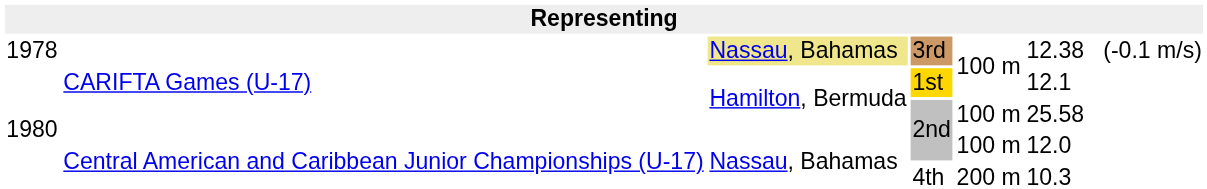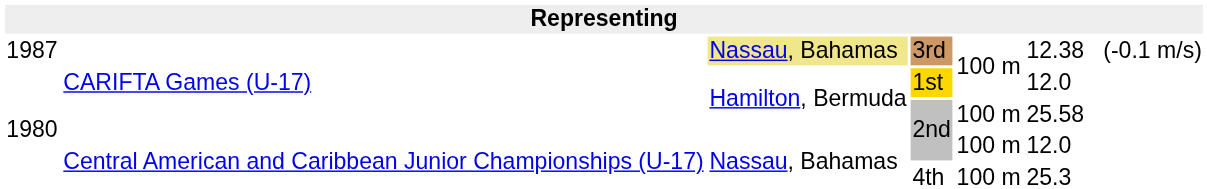3rd | column 1: 1978 -> 1987
1st | column 6: 12.1 -> 12.0
4th | column 5: 200 m -> 100 m
4th | column 6: 10.3 -> 25.3
